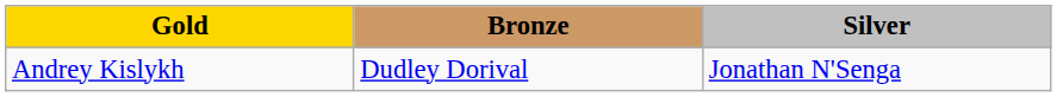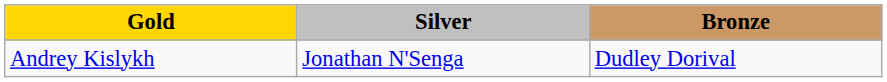columns swapped: Silver <-> Bronze
